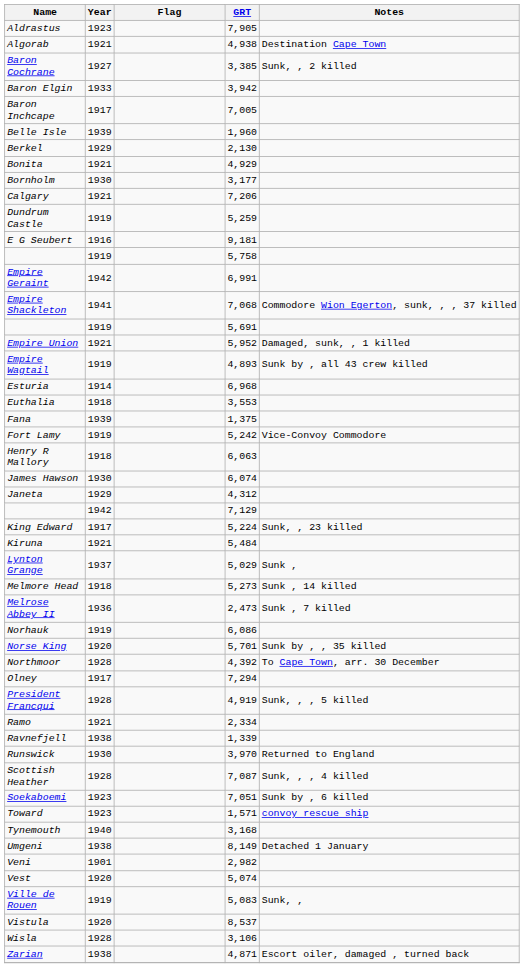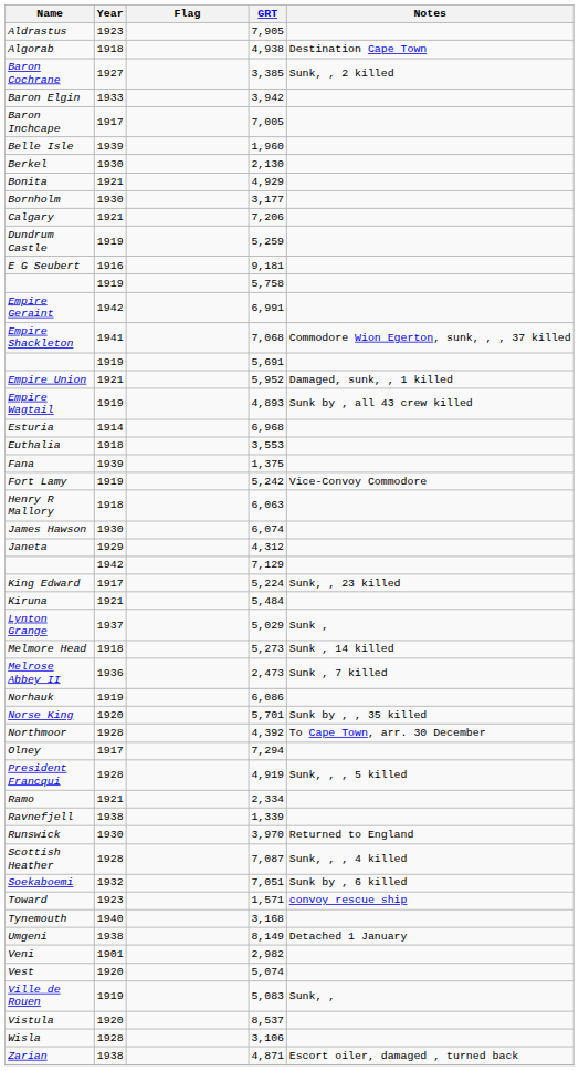Algorab | Year: 1921 -> 1918
Berkel | Year: 1929 -> 1930
Soekaboemi | Year: 1923 -> 1932
